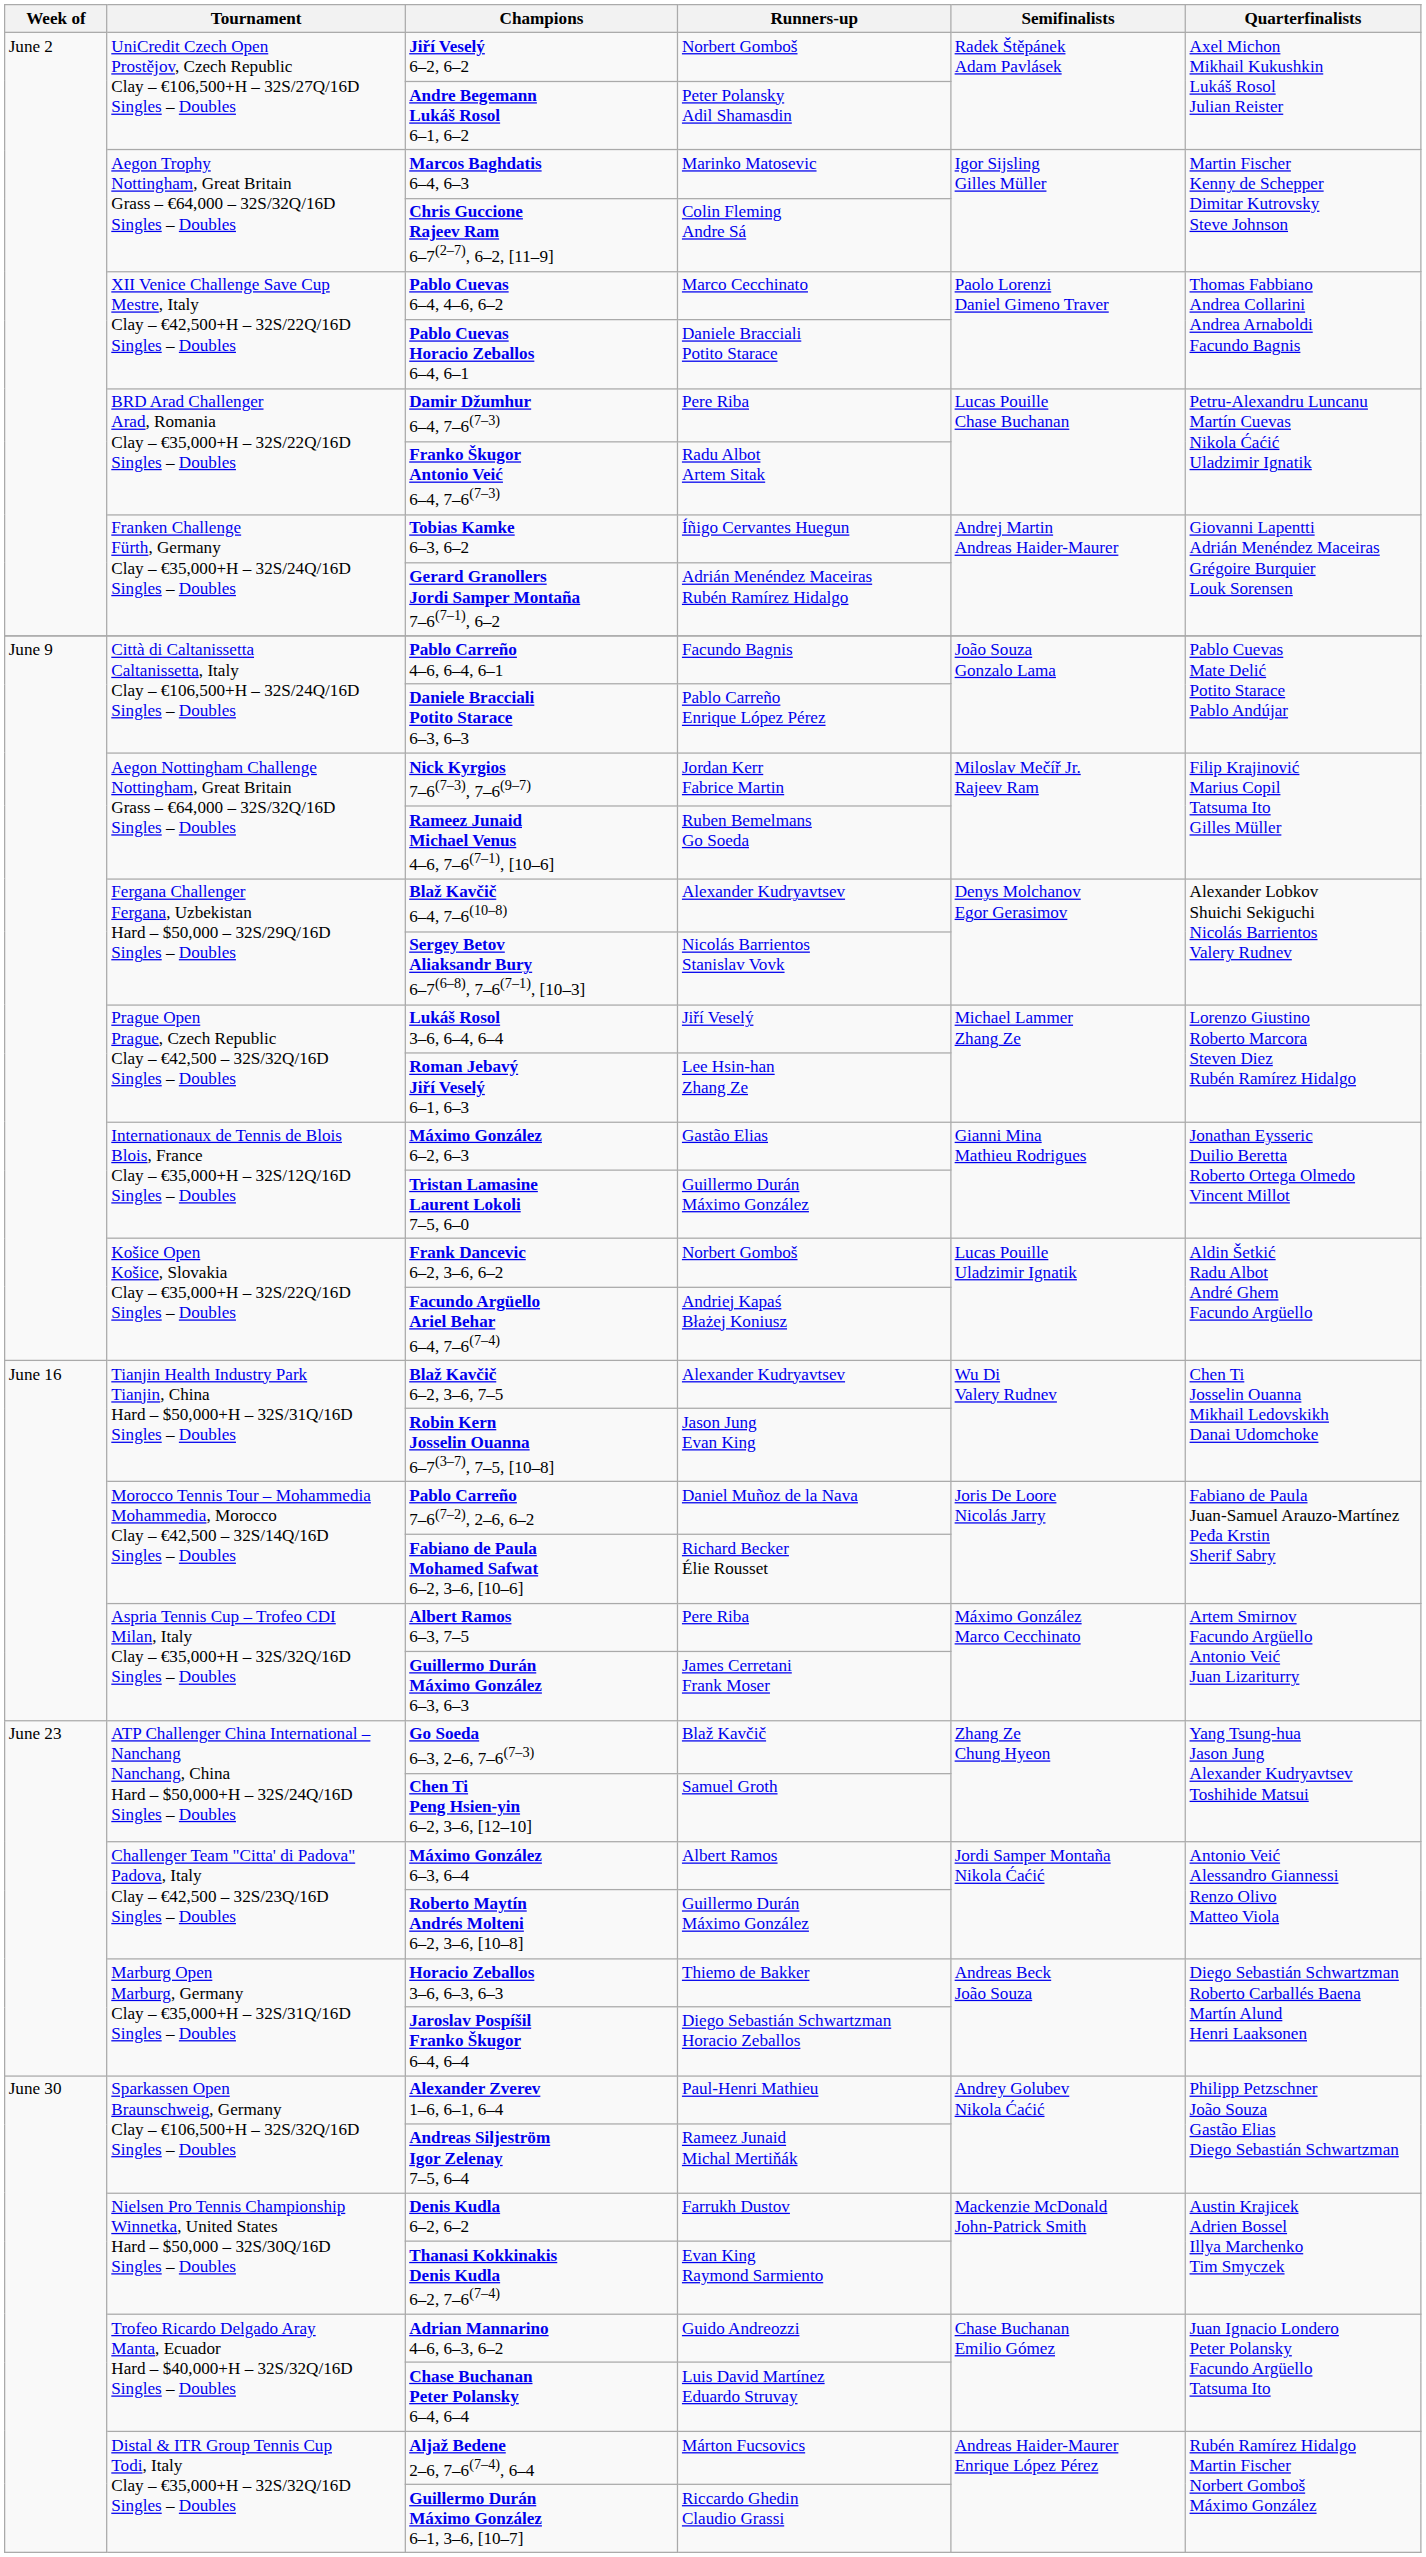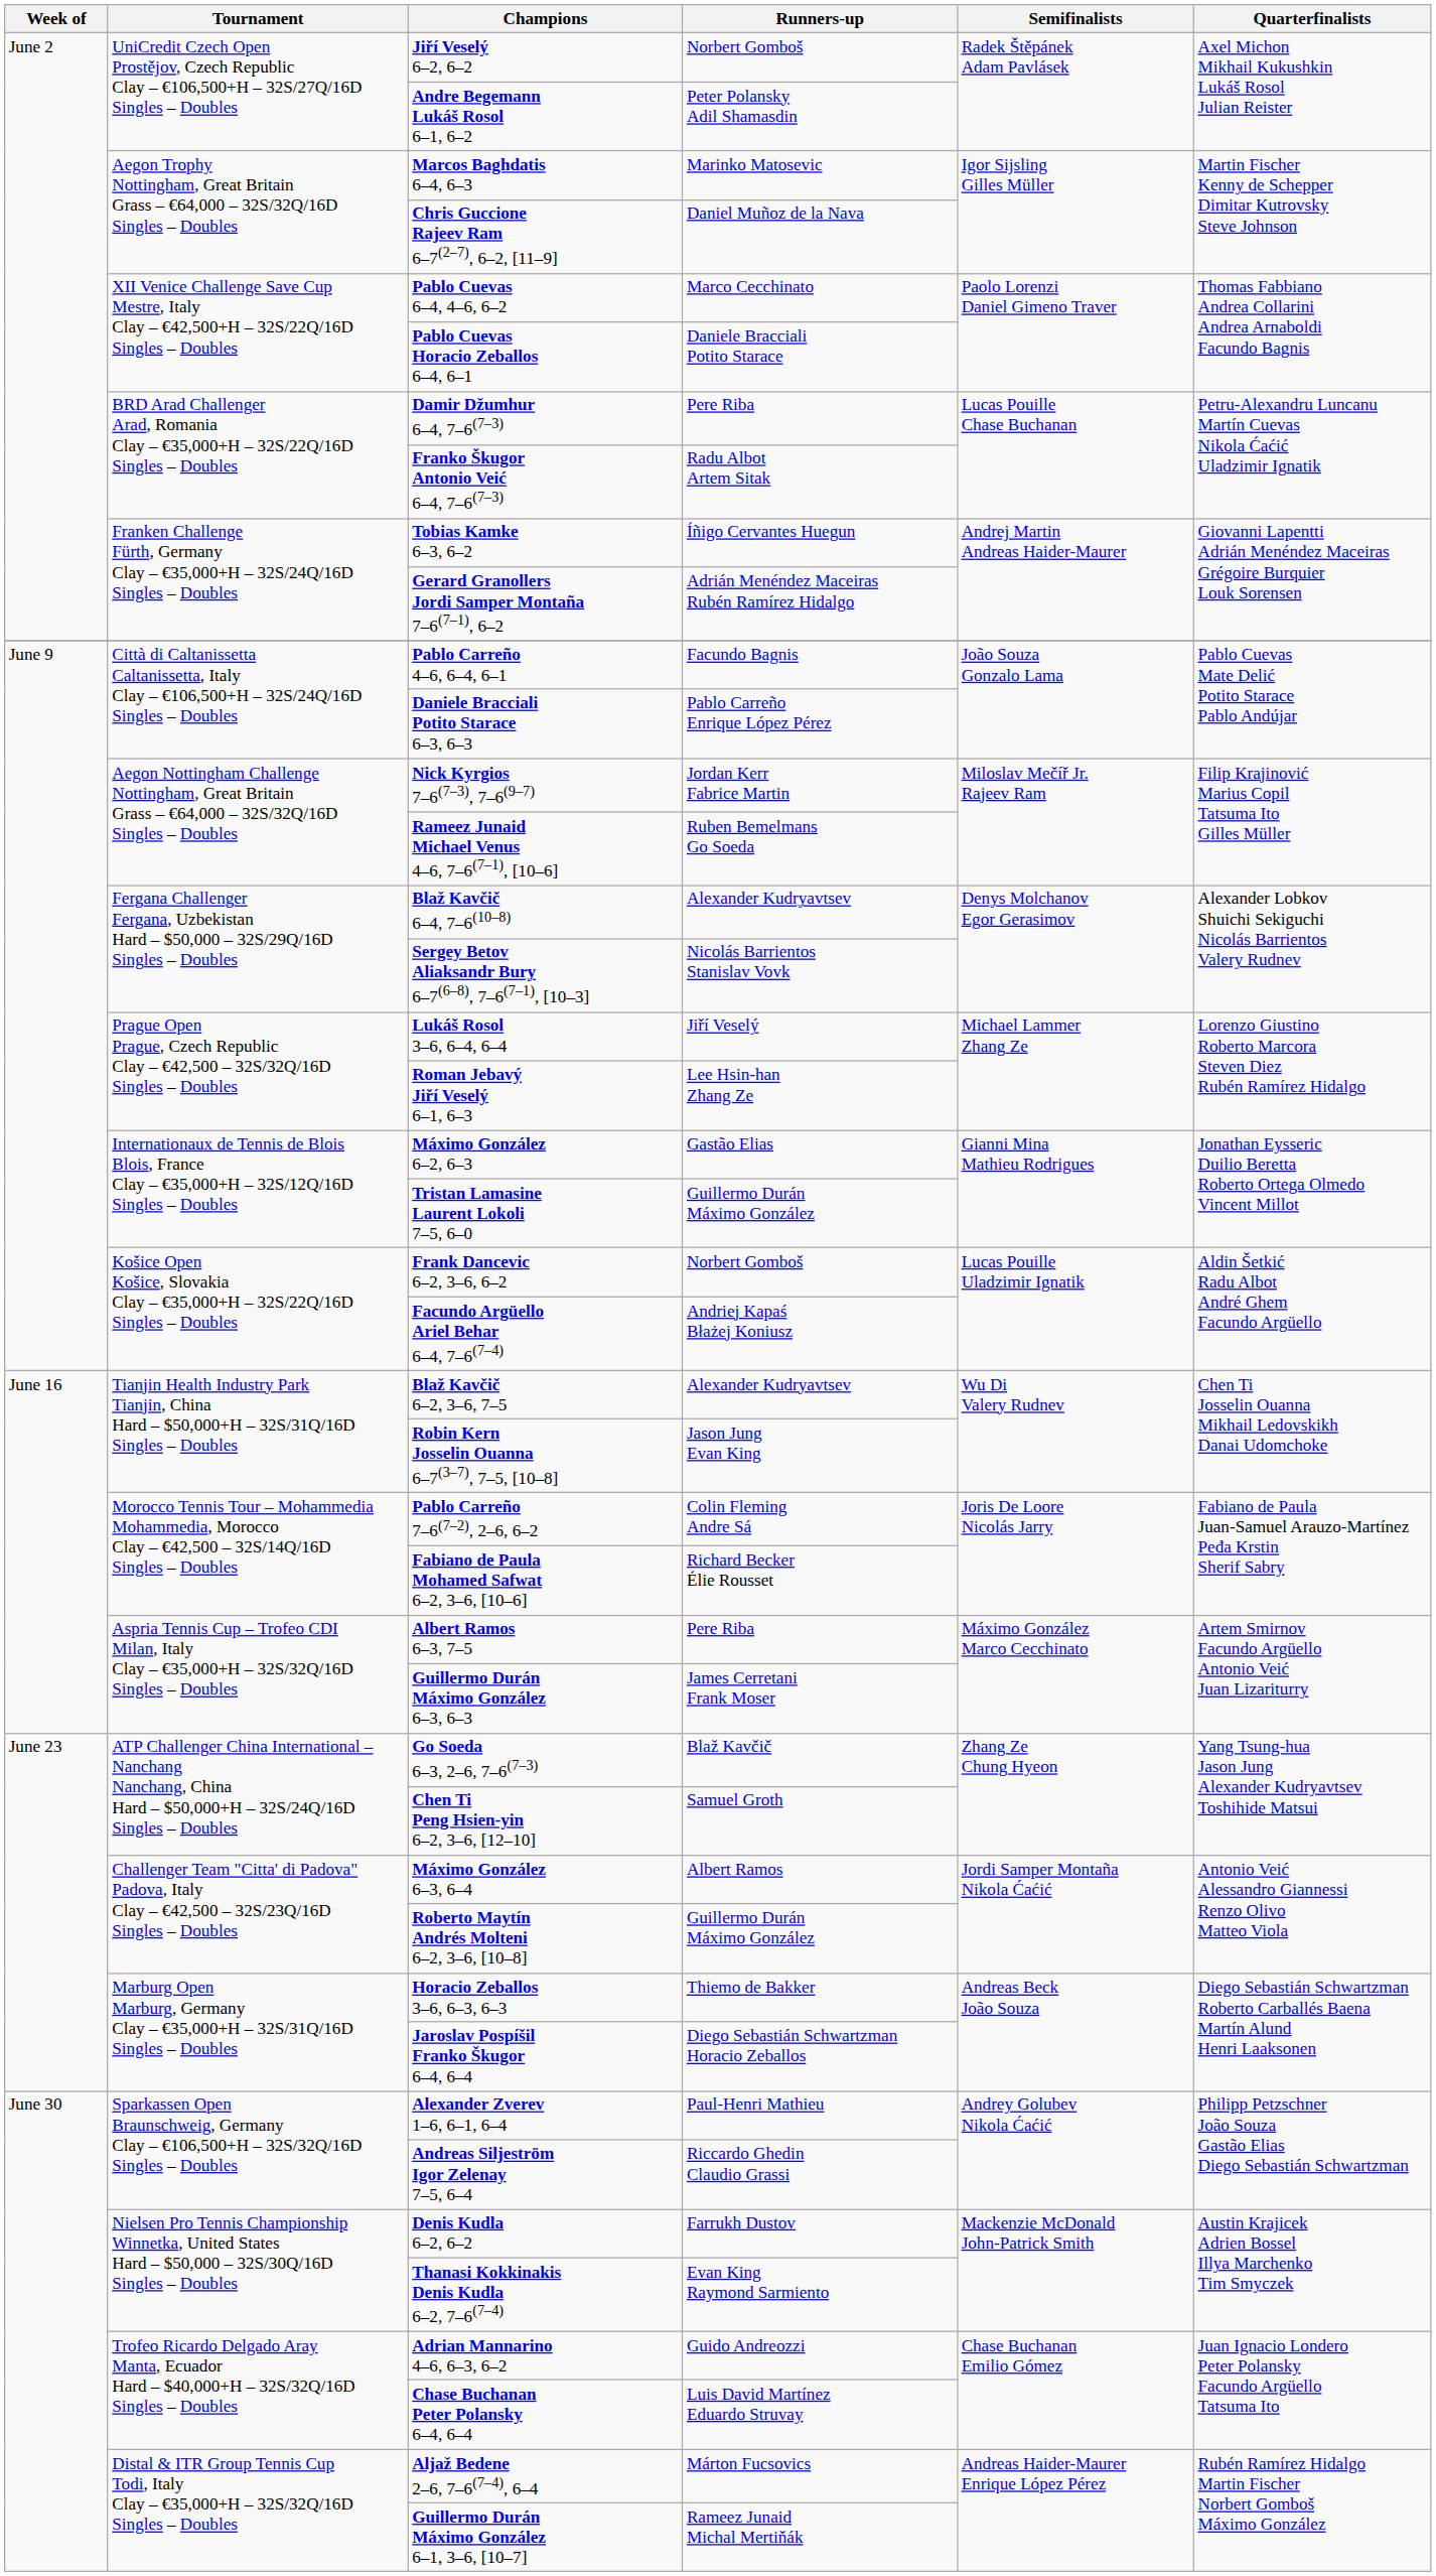Chris Guccione Rajeev Ram 6–7(2–7), 6–2, [11–9] | Runners-up: Colin Fleming Andre Sá -> Daniel Muñoz de la Nava
Pablo Carreño 7–6(7–2), 2–6, 6–2 | Runners-up: Daniel Muñoz de la Nava -> Colin Fleming Andre Sá
Andreas Siljeström Igor Zelenay 7–5, 6–4 | Runners-up: Rameez Junaid Michal Mertiňák -> Riccardo Ghedin Claudio Grassi
Guillermo Durán Máximo González 6–1, 3–6, [10–7] | Runners-up: Riccardo Ghedin Claudio Grassi -> Rameez Junaid Michal Mertiňák
